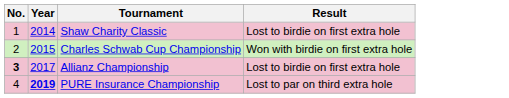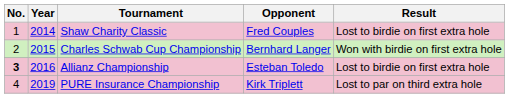+ column: Opponent | Fred Couples | Bernhard Langer | Esteban Toledo | Kirk Triplett
Allianz Championship | Year: 2017 -> 2016
PURE Insurance Championship | Year: bold -> normal
